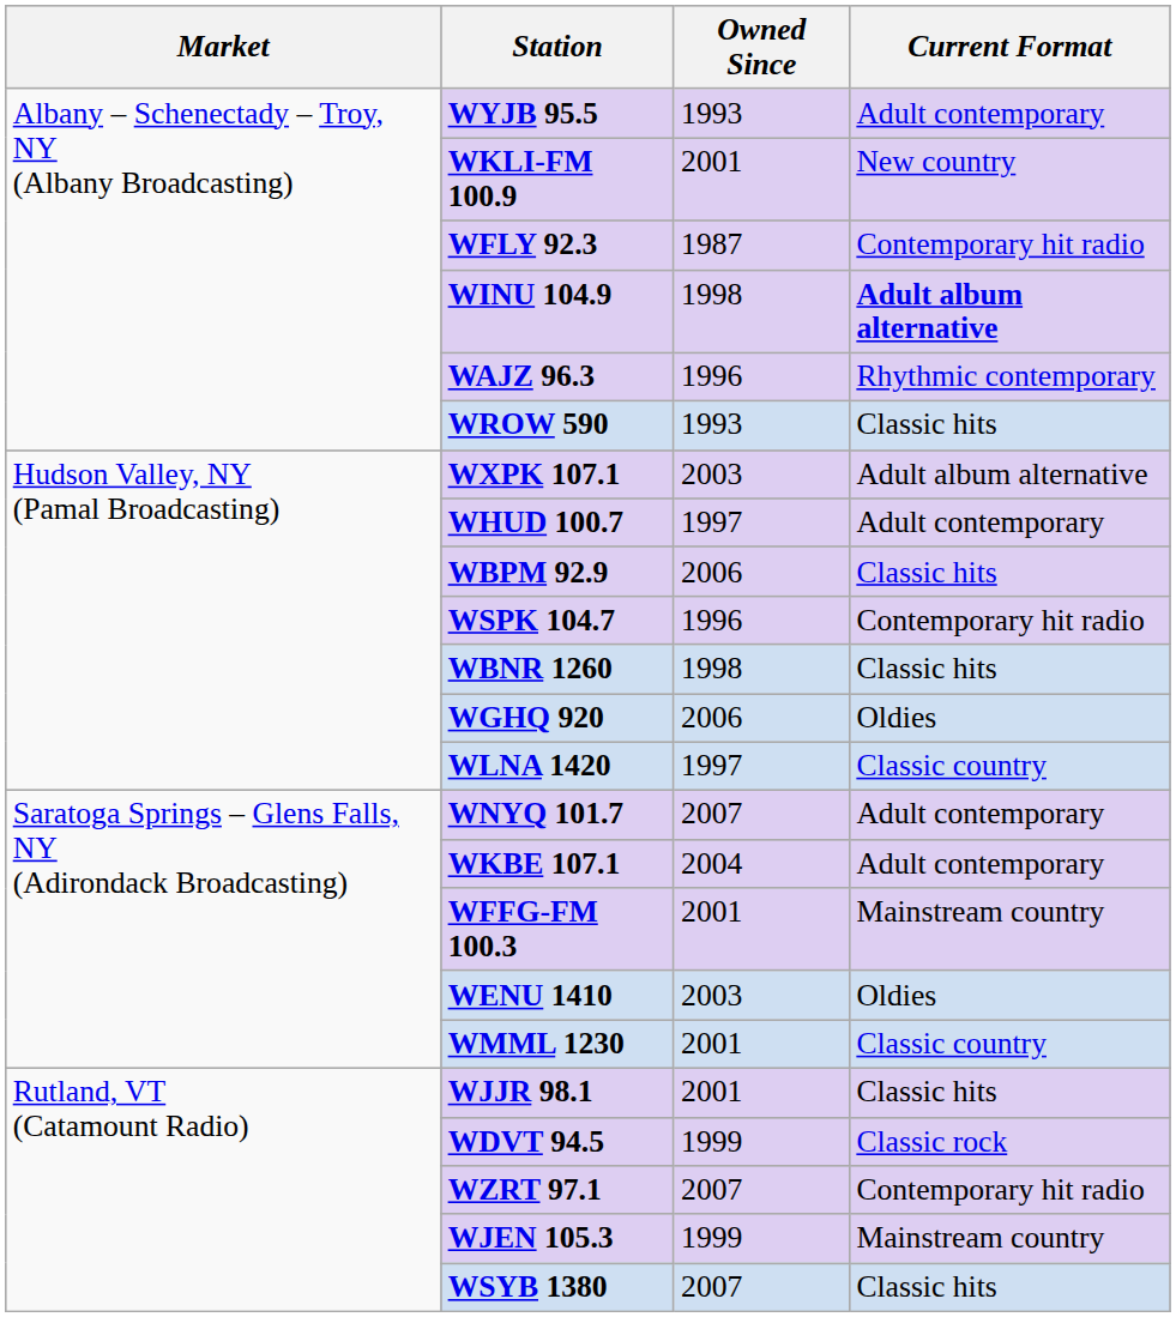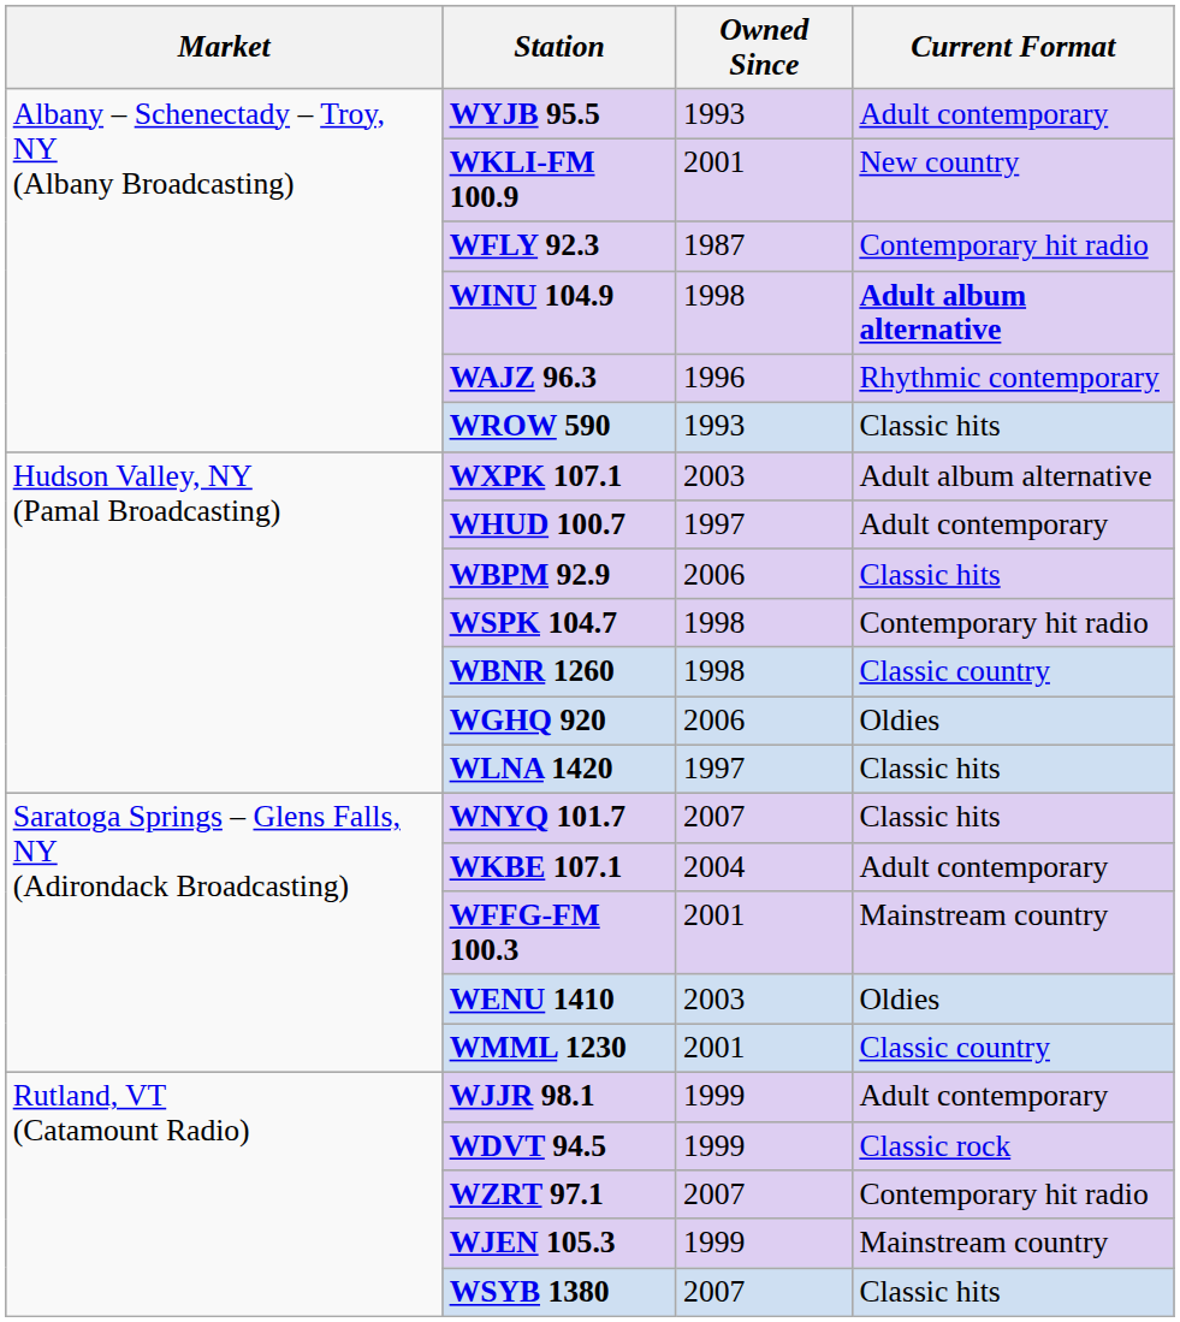WSPK 104.7 | Owned Since: 1996 -> 1998
WBNR 1260 | Current Format: Classic hits -> Classic country
WLNA 1420 | Current Format: Classic country -> Classic hits
WNYQ 101.7 | Current Format: Adult contemporary -> Classic hits
WJJR 98.1 | Owned Since: 2001 -> 1999
WJJR 98.1 | Current Format: Classic hits -> Adult contemporary
